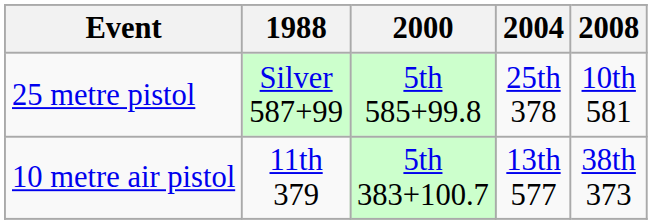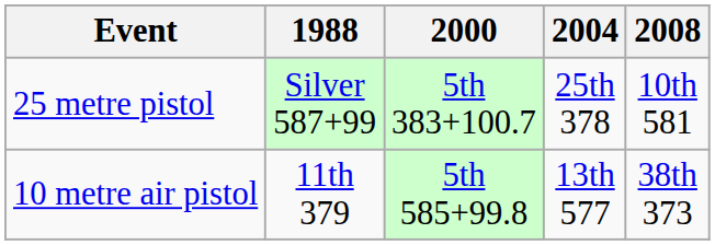25 metre pistol | 2000: 5th 585+99.8 -> 5th 383+100.7
10 metre air pistol | 2000: 5th 383+100.7 -> 5th 585+99.8
